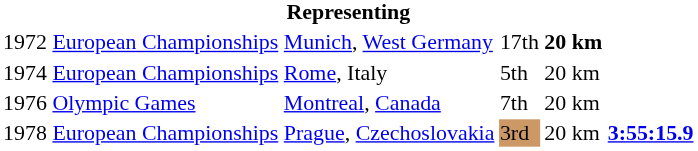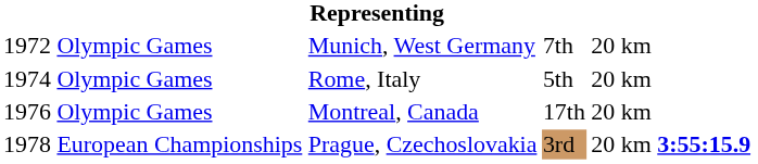Munich, West Germany | column 2: European Championships -> Olympic Games
Munich, West Germany | column 4: 17th -> 7th
Munich, West Germany | column 5: bold -> normal
Rome, Italy | column 2: European Championships -> Olympic Games
Montreal, Canada | column 4: 7th -> 17th
